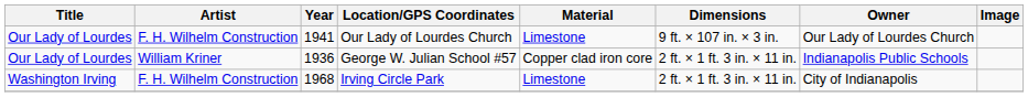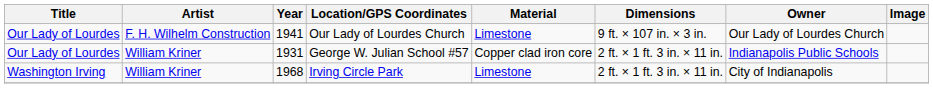George W. Julian School #57 | Year: 1936 -> 1931
Irving Circle Park | Artist: F. H. Wilhelm Construction -> William Kriner
